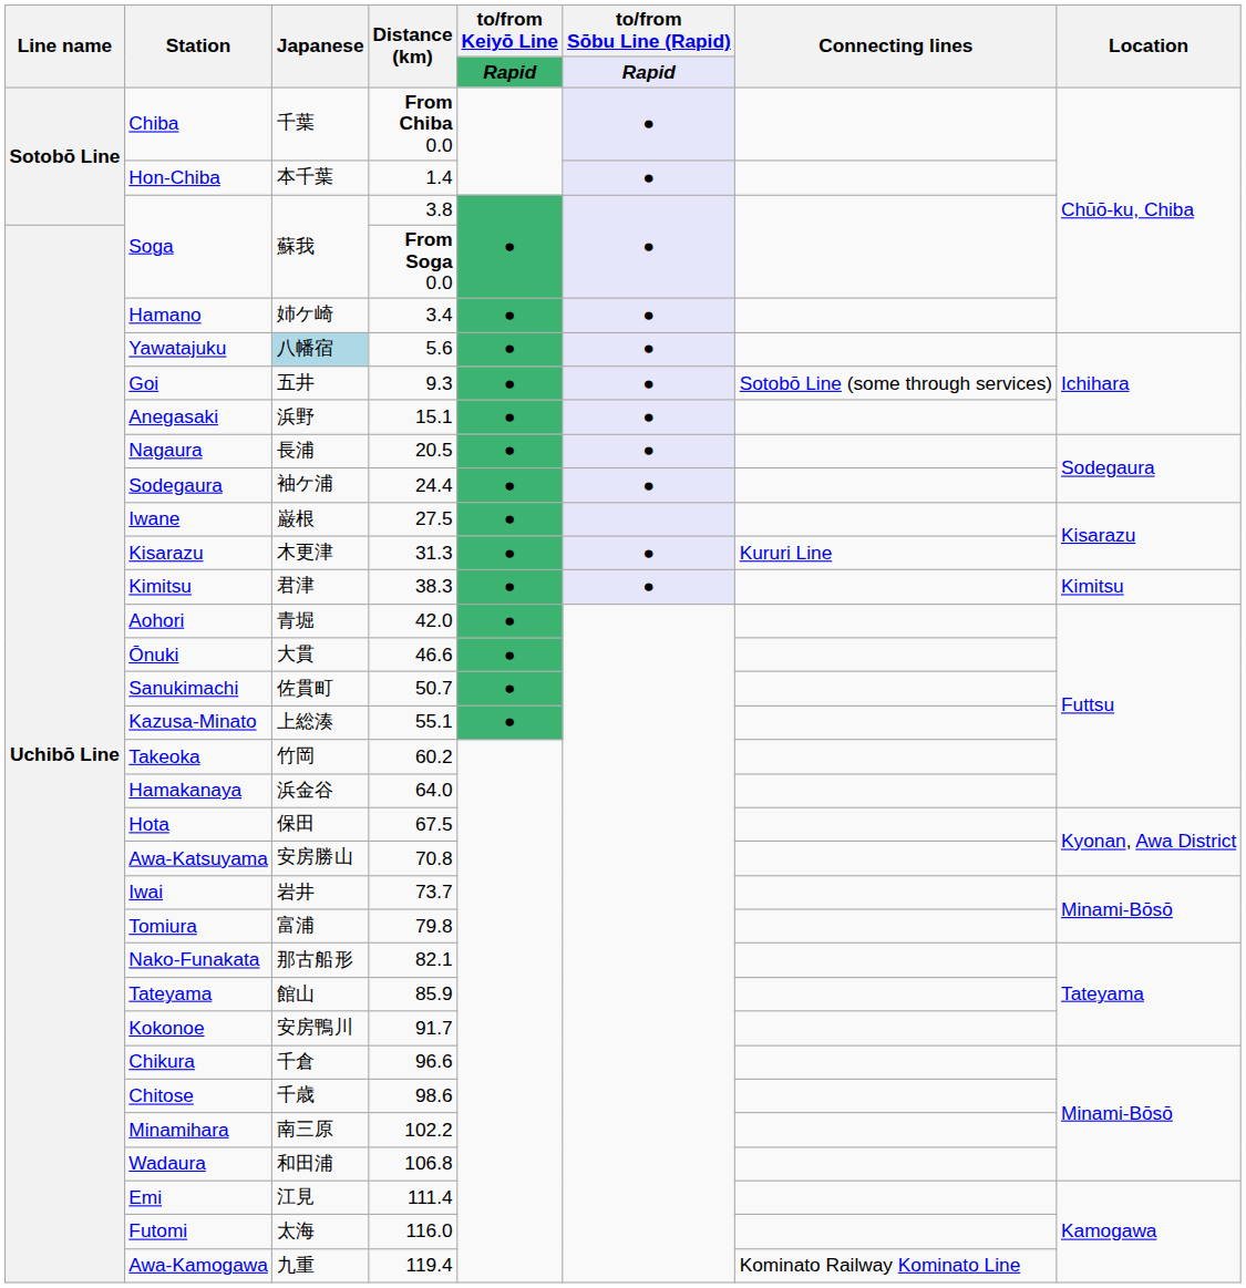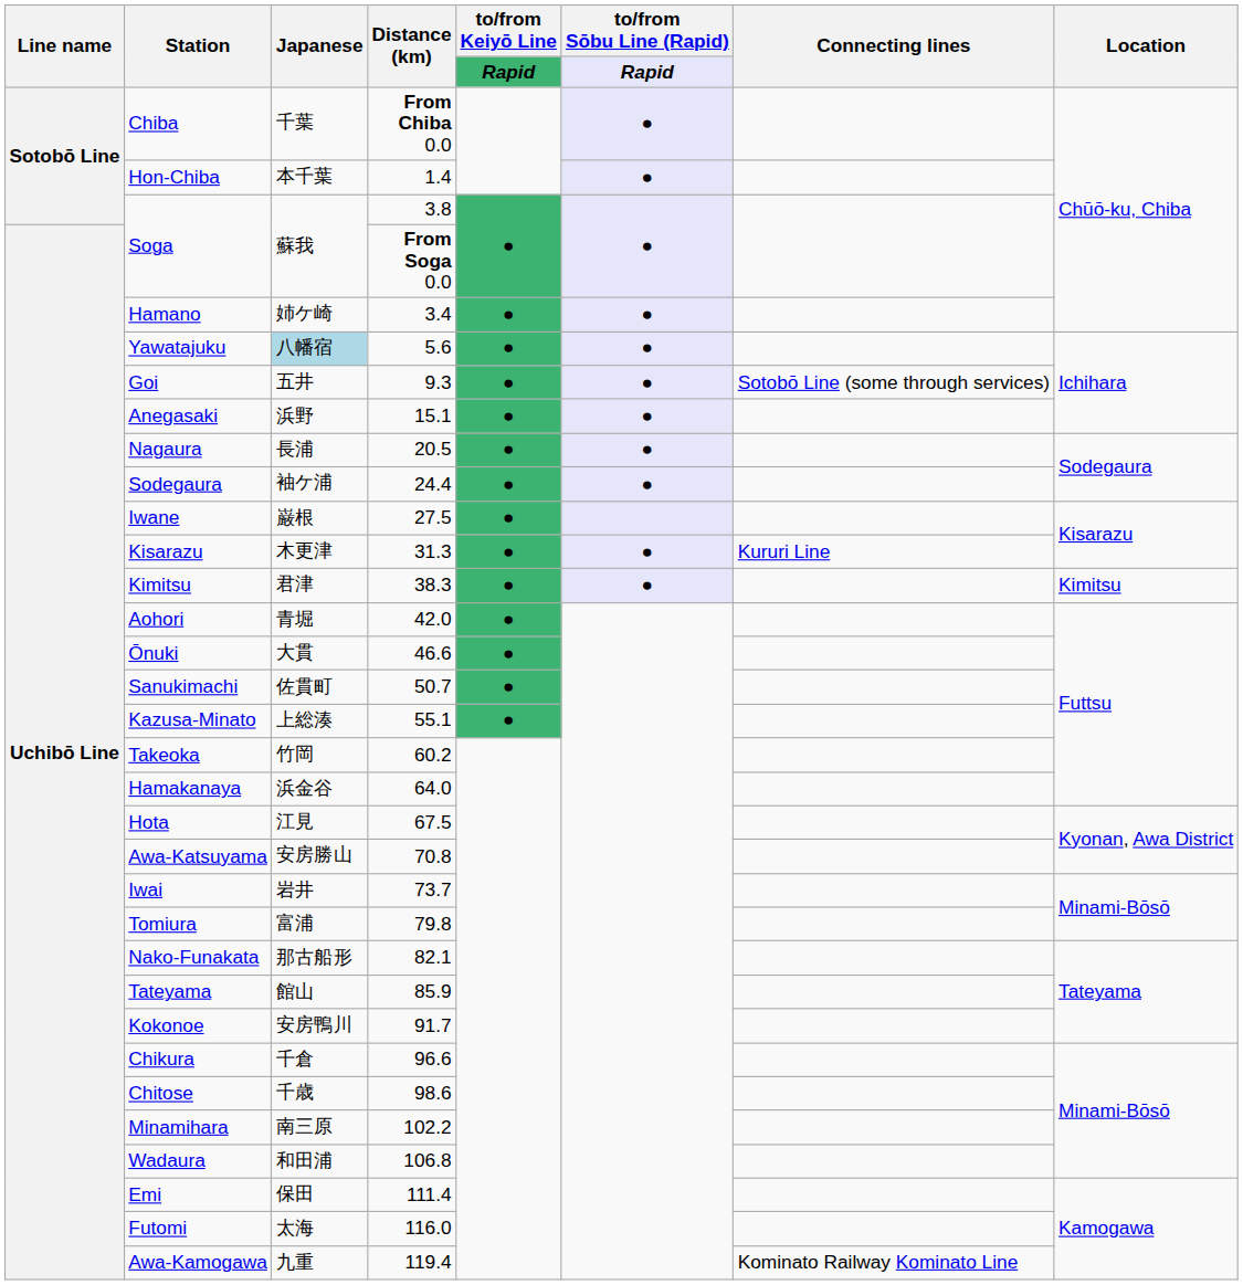Hota | Japanese: 保田 -> 江見
Emi | Japanese: 江見 -> 保田
